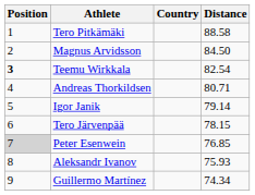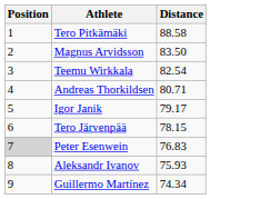- column: Country
Magnus Arvidsson | Distance: 84.50 -> 83.50
Teemu Wirkkala | Position: bold -> normal
Igor Janik | Distance: 79.14 -> 79.17
Peter Esenwein | Distance: 76.85 -> 76.83
